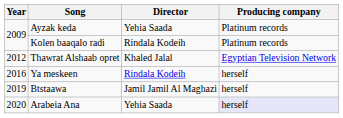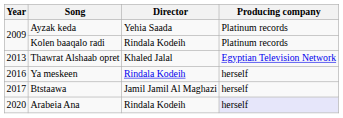Thawrat Alshaab opret | Year: 2012 -> 2013
Btstaawa | Year: 2019 -> 2017
Arabeia Ana | Director: Yehia Saada -> Rindala Kodeih
